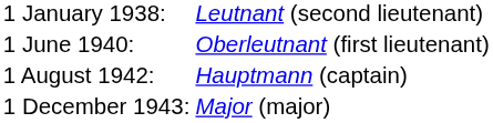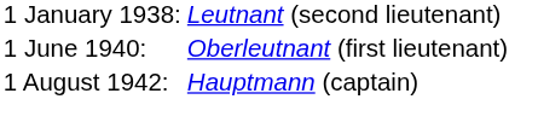- row: 1 December 1943: | Major (major)
